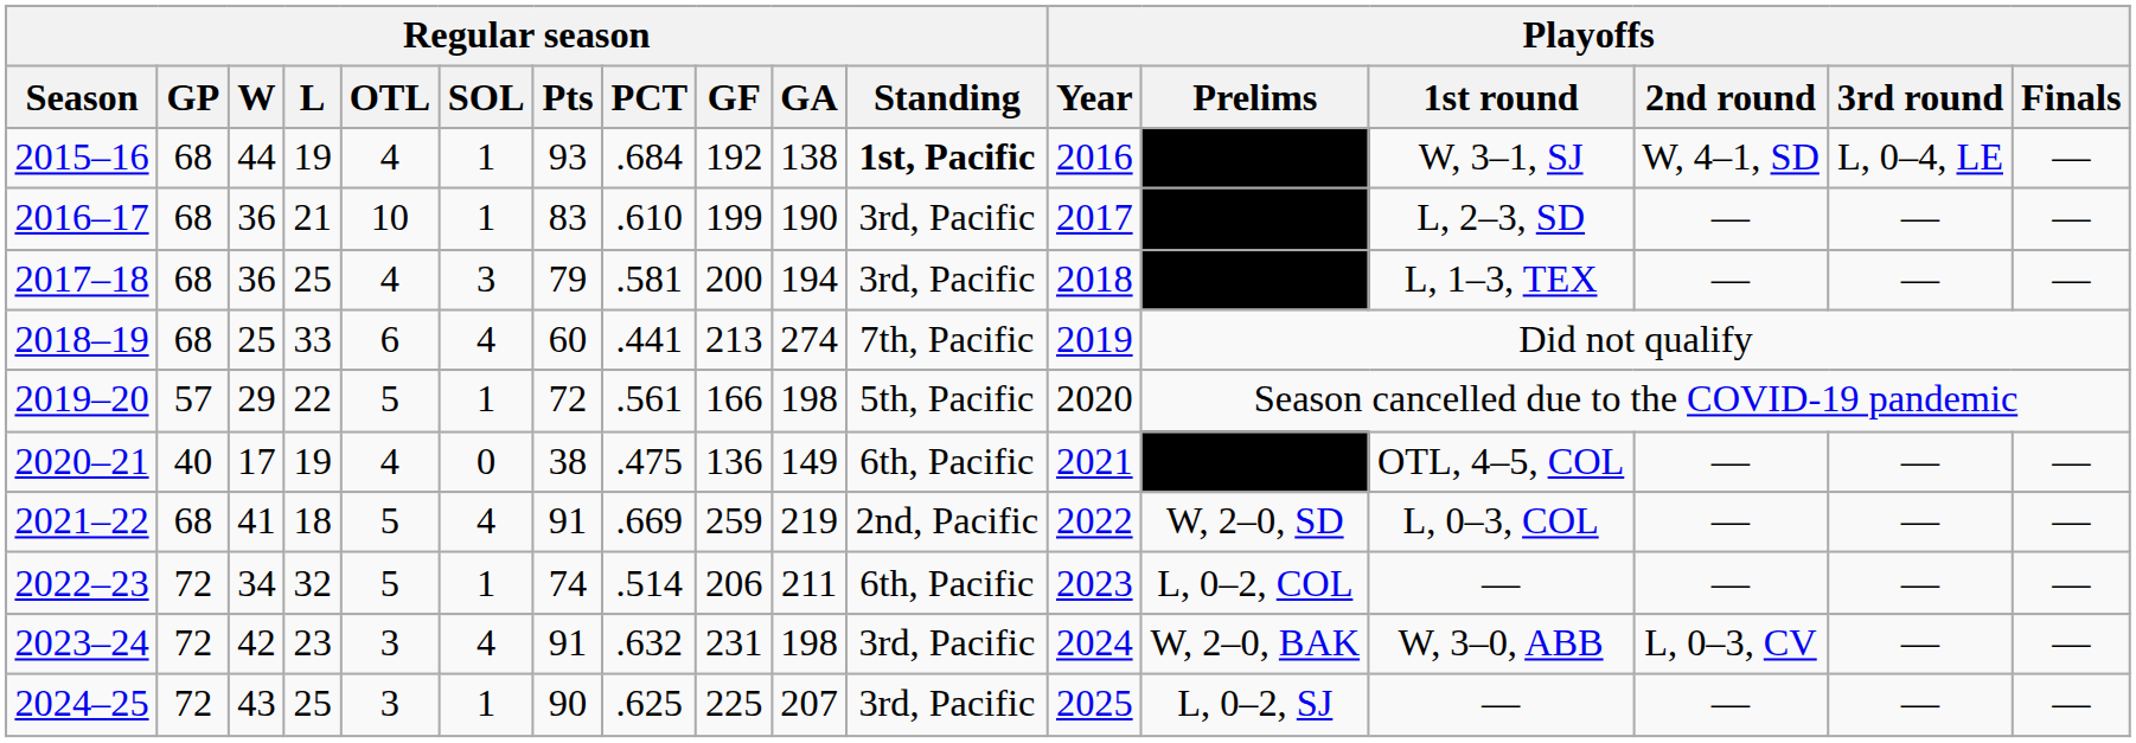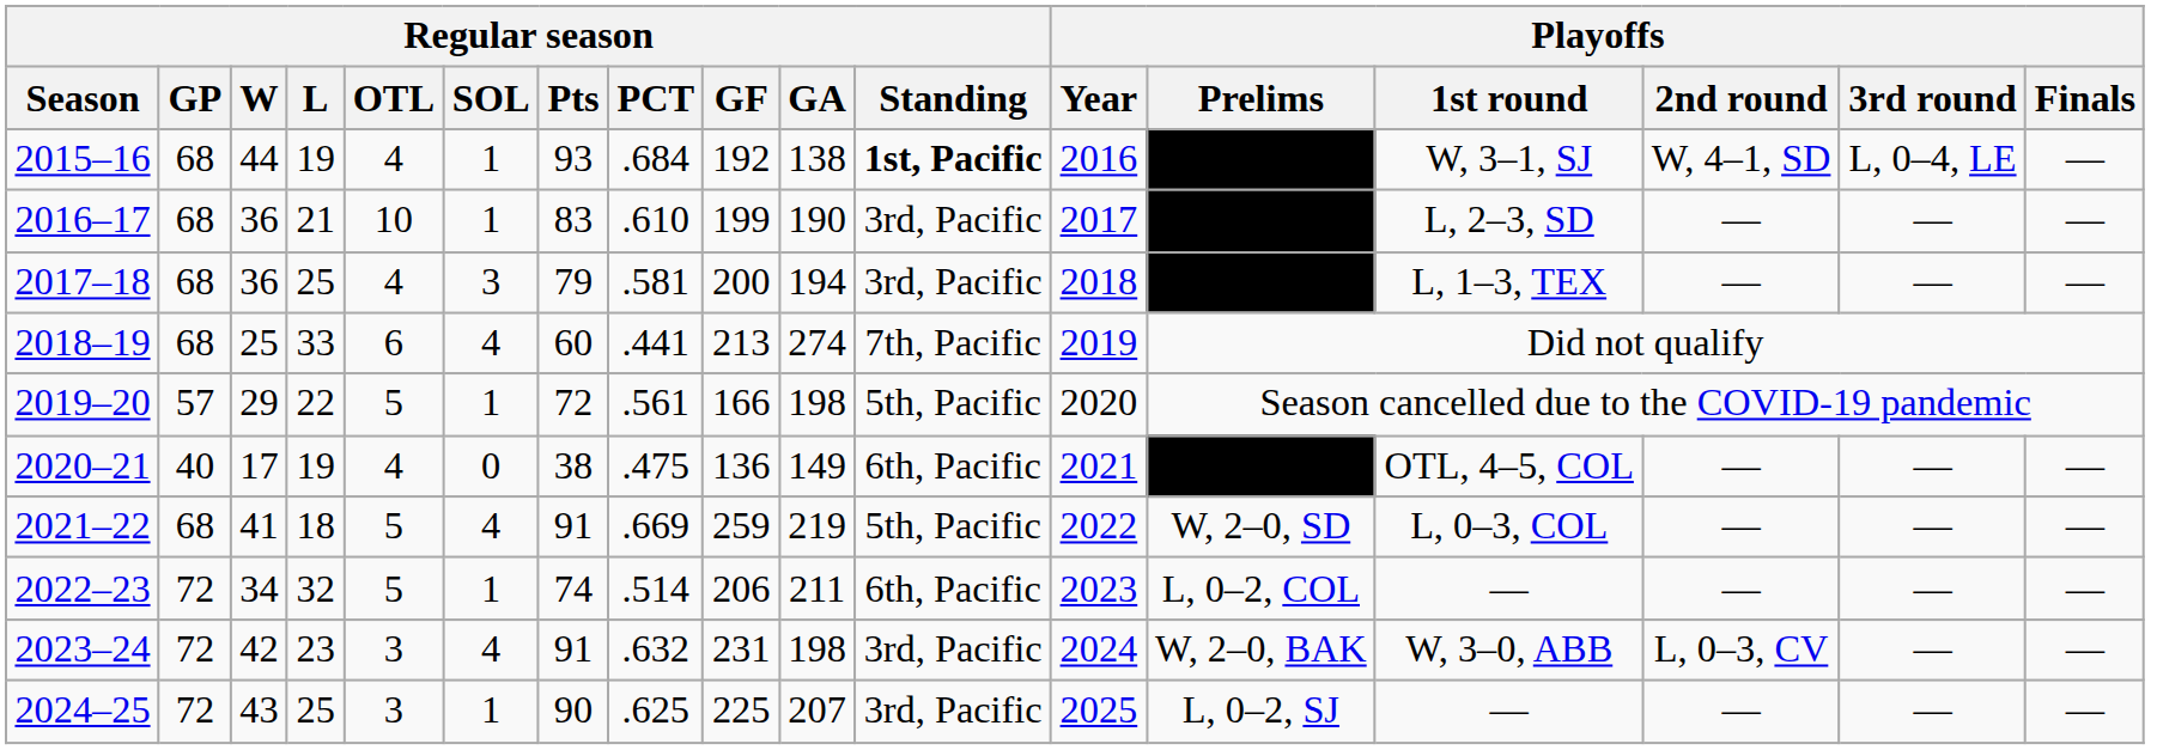2021–22 | Regular season / Standing: 2nd, Pacific -> 5th, Pacific
